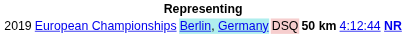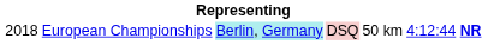European Championships | column 1: 2019 -> 2018
European Championships | column 5: bold -> normal
